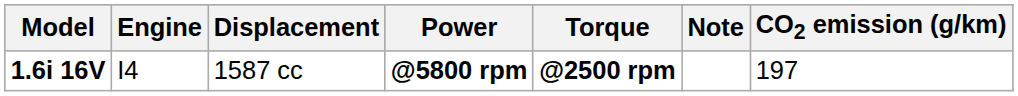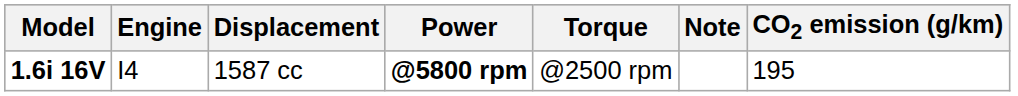1.6i 16V | Torque: bold -> normal
1.6i 16V | CO2 emission (g/km): 197 -> 195
